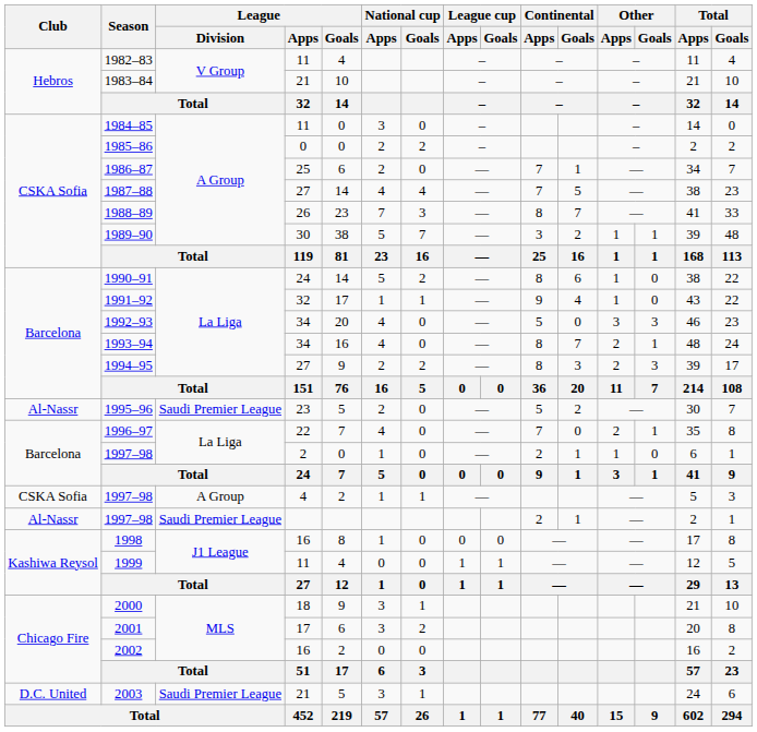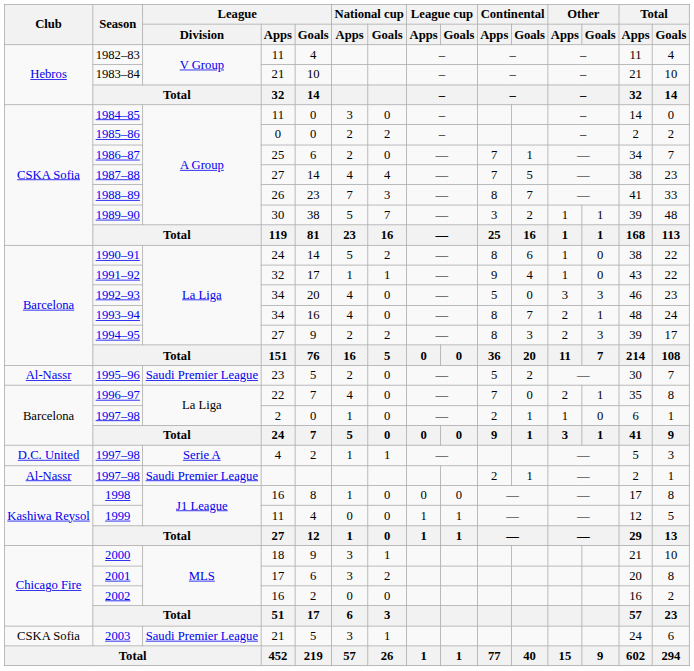1997–98 / 4 | Club: CSKA Sofia -> D.C. United
1997–98 / 4 | League / Division: A Group -> Serie A
2003 | Club: D.C. United -> CSKA Sofia
